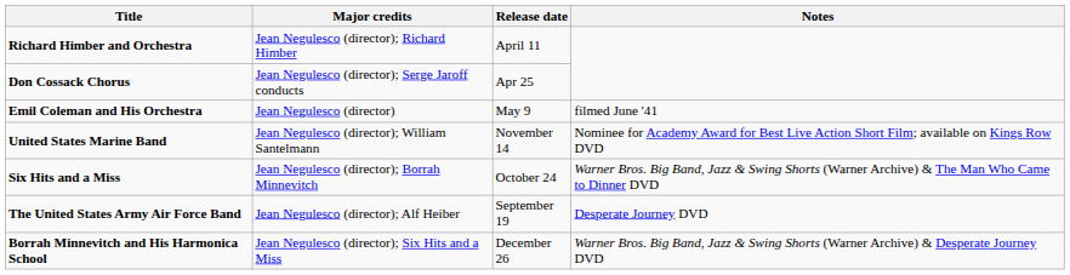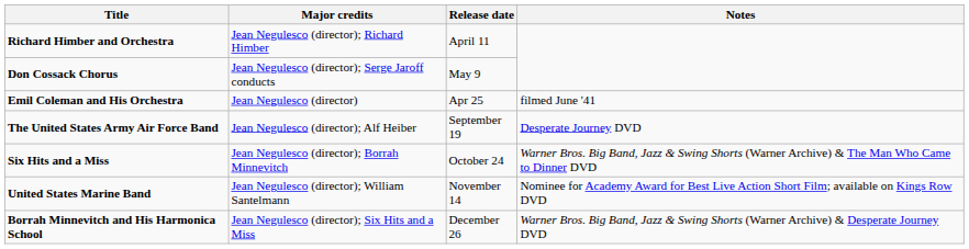Don Cossack Chorus | Release date: Apr 25 -> May 9
Emil Coleman and His Orchestra | Release date: May 9 -> Apr 25
rows swapped: The United States Army Air Force Band <-> United States Marine Band
